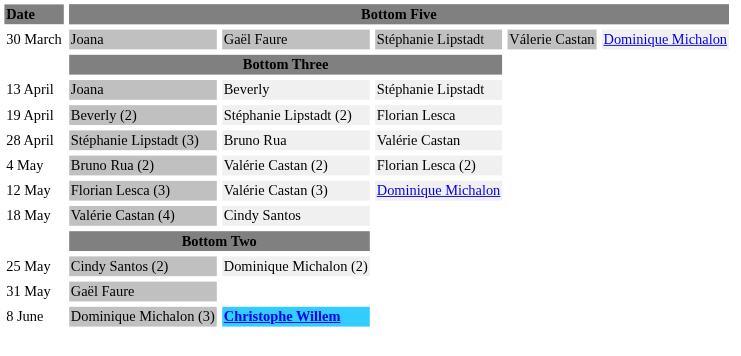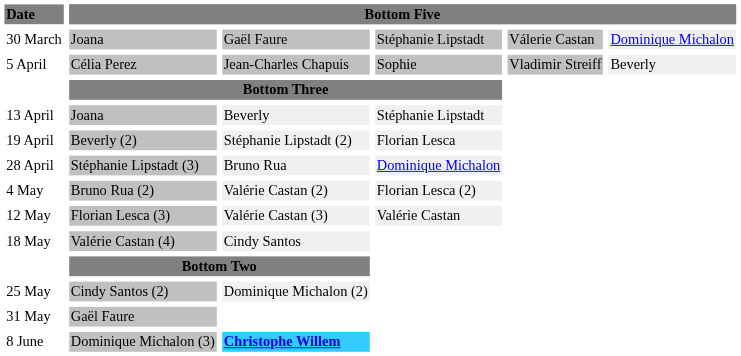+ row: 5 April | Célia Perez | Jean-Charles Chapuis | Sophie | Vladimir Streiff | Beverly
Bruno Rua | column 4: Valérie Castan -> Dominique Michalon
Valérie Castan (3) | column 4: Dominique Michalon -> Valérie Castan
